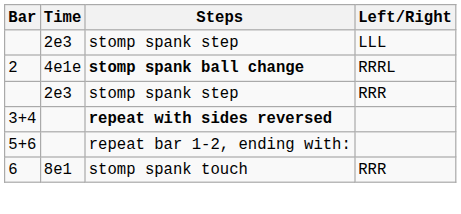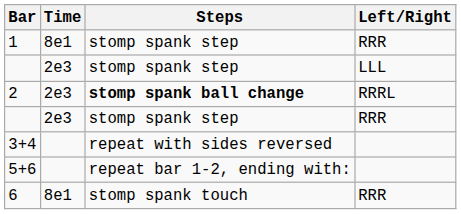+ row: 1 | 8e1 | stomp spank step | RRR
2 | Time: 4e1e -> 2e3
3+4 | Steps: bold -> normal
